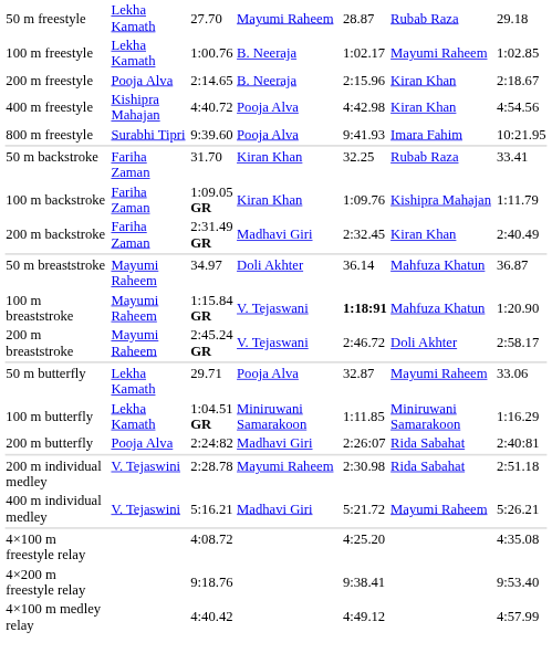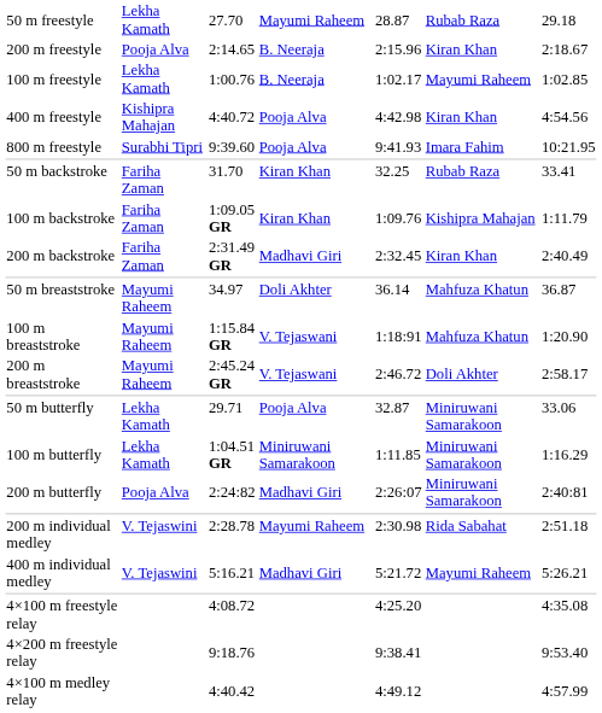rows swapped: 100 m freestyle <-> 200 m freestyle
100 m breaststroke | column 5: bold -> normal
50 m butterfly | column 6: Mayumi Raheem -> Miniruwani Samarakoon
200 m butterfly | column 6: Rida Sabahat -> Miniruwani Samarakoon
